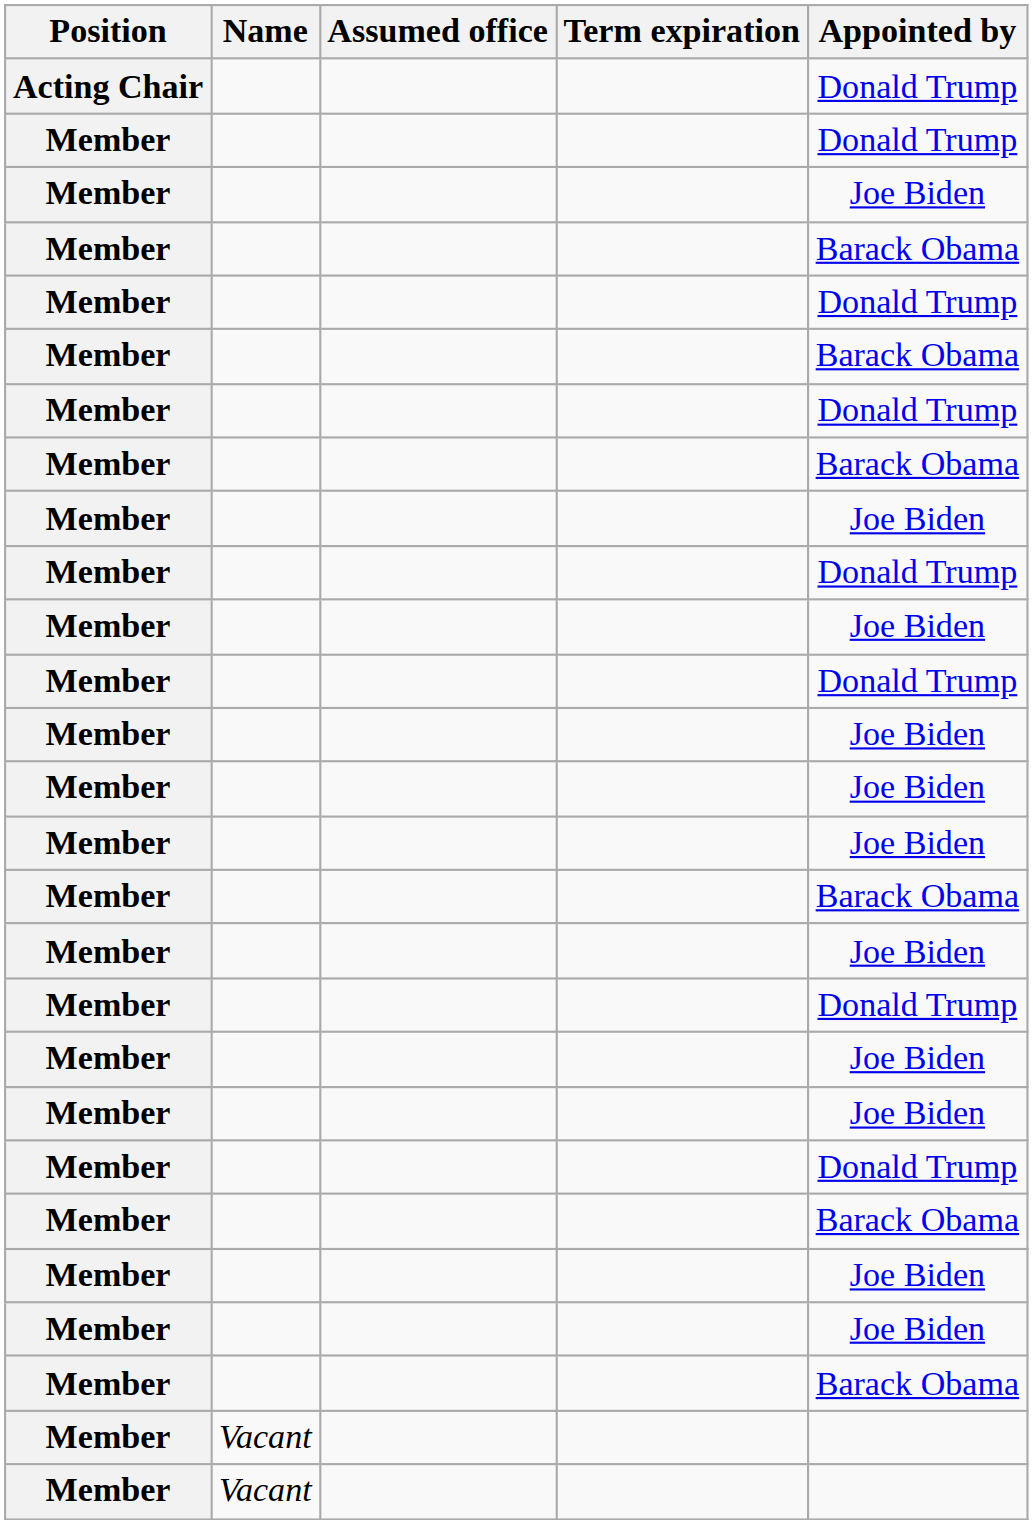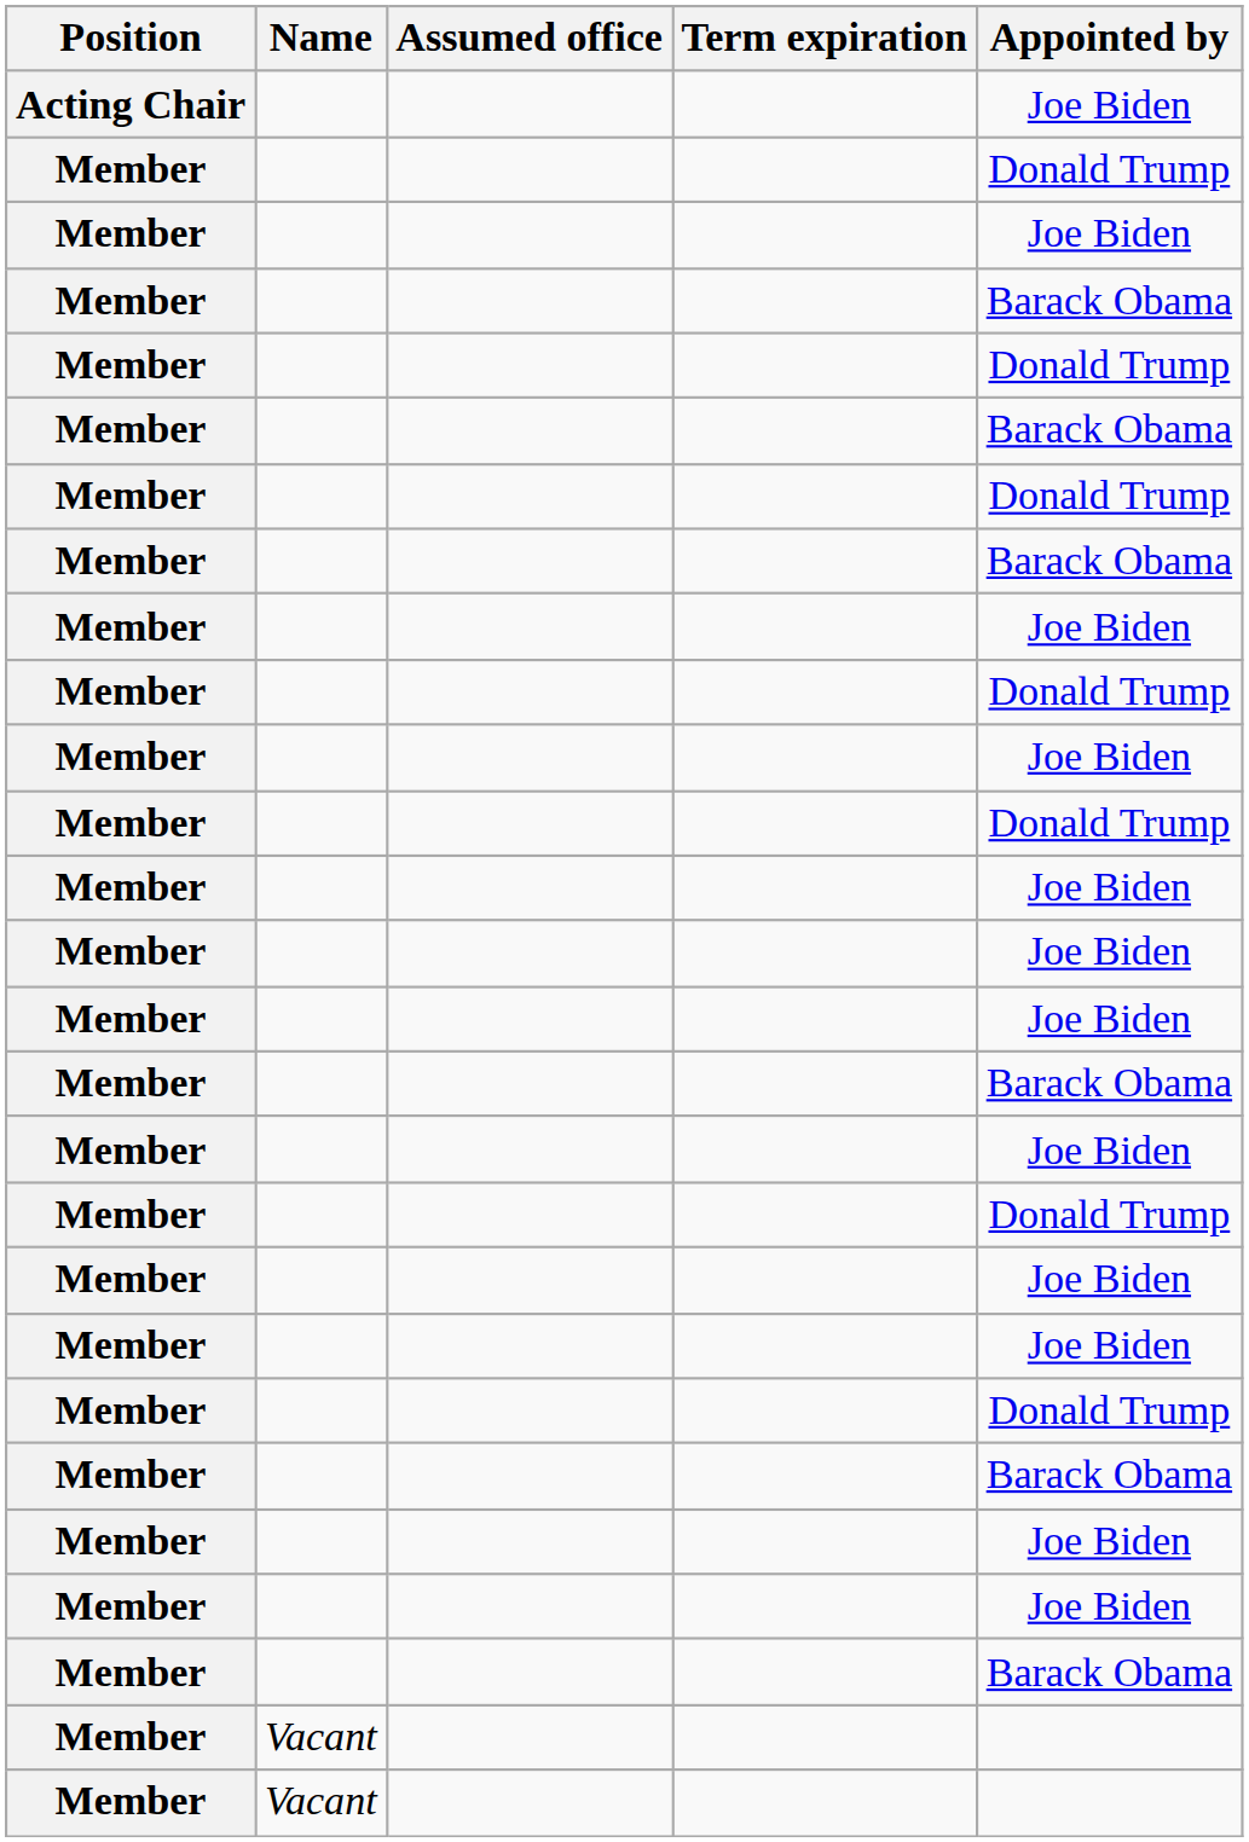Acting Chair | Appointed by: Donald Trump -> Joe Biden
